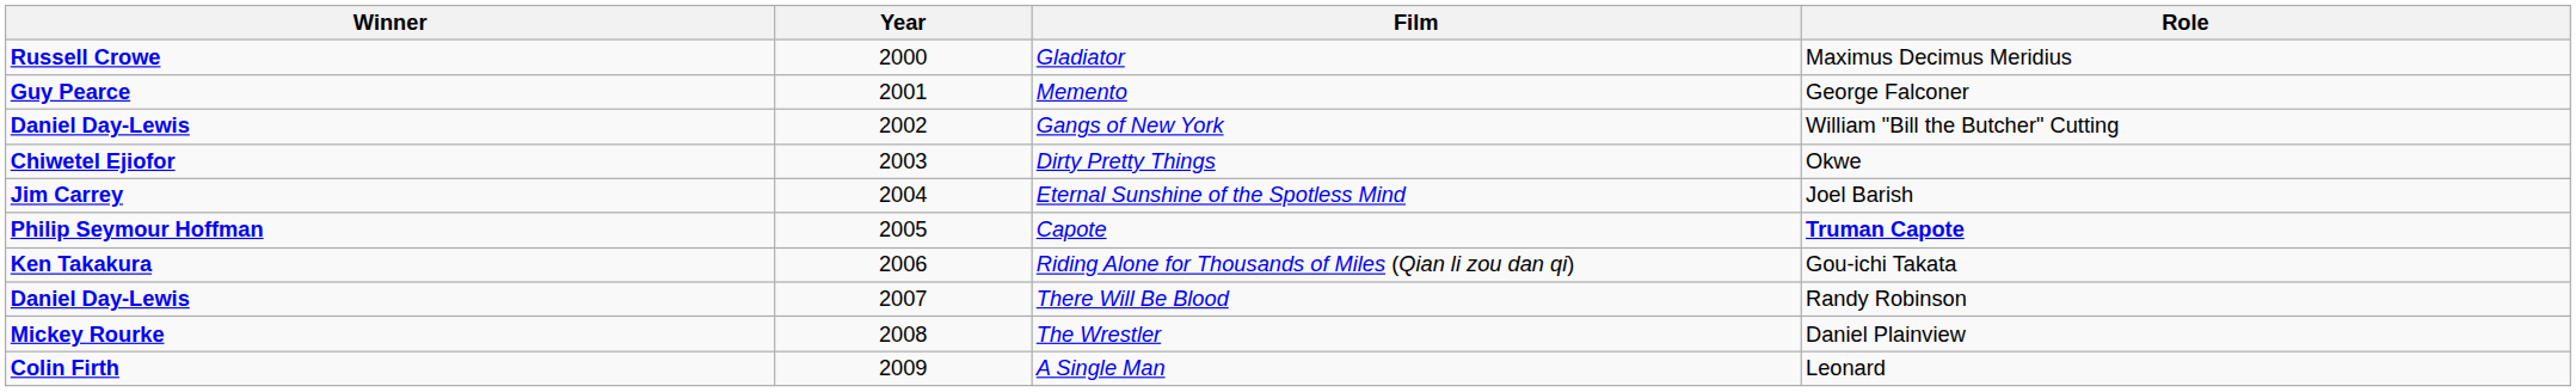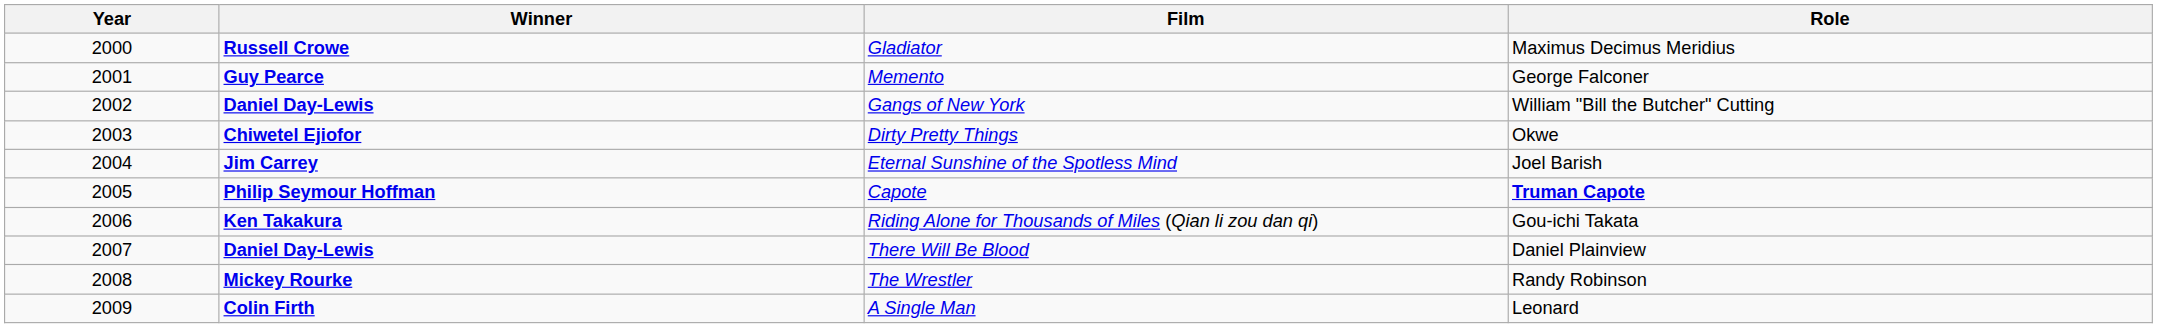columns swapped: Year <-> Winner
There Will Be Blood | Role: Randy Robinson -> Daniel Plainview
The Wrestler | Role: Daniel Plainview -> Randy Robinson
